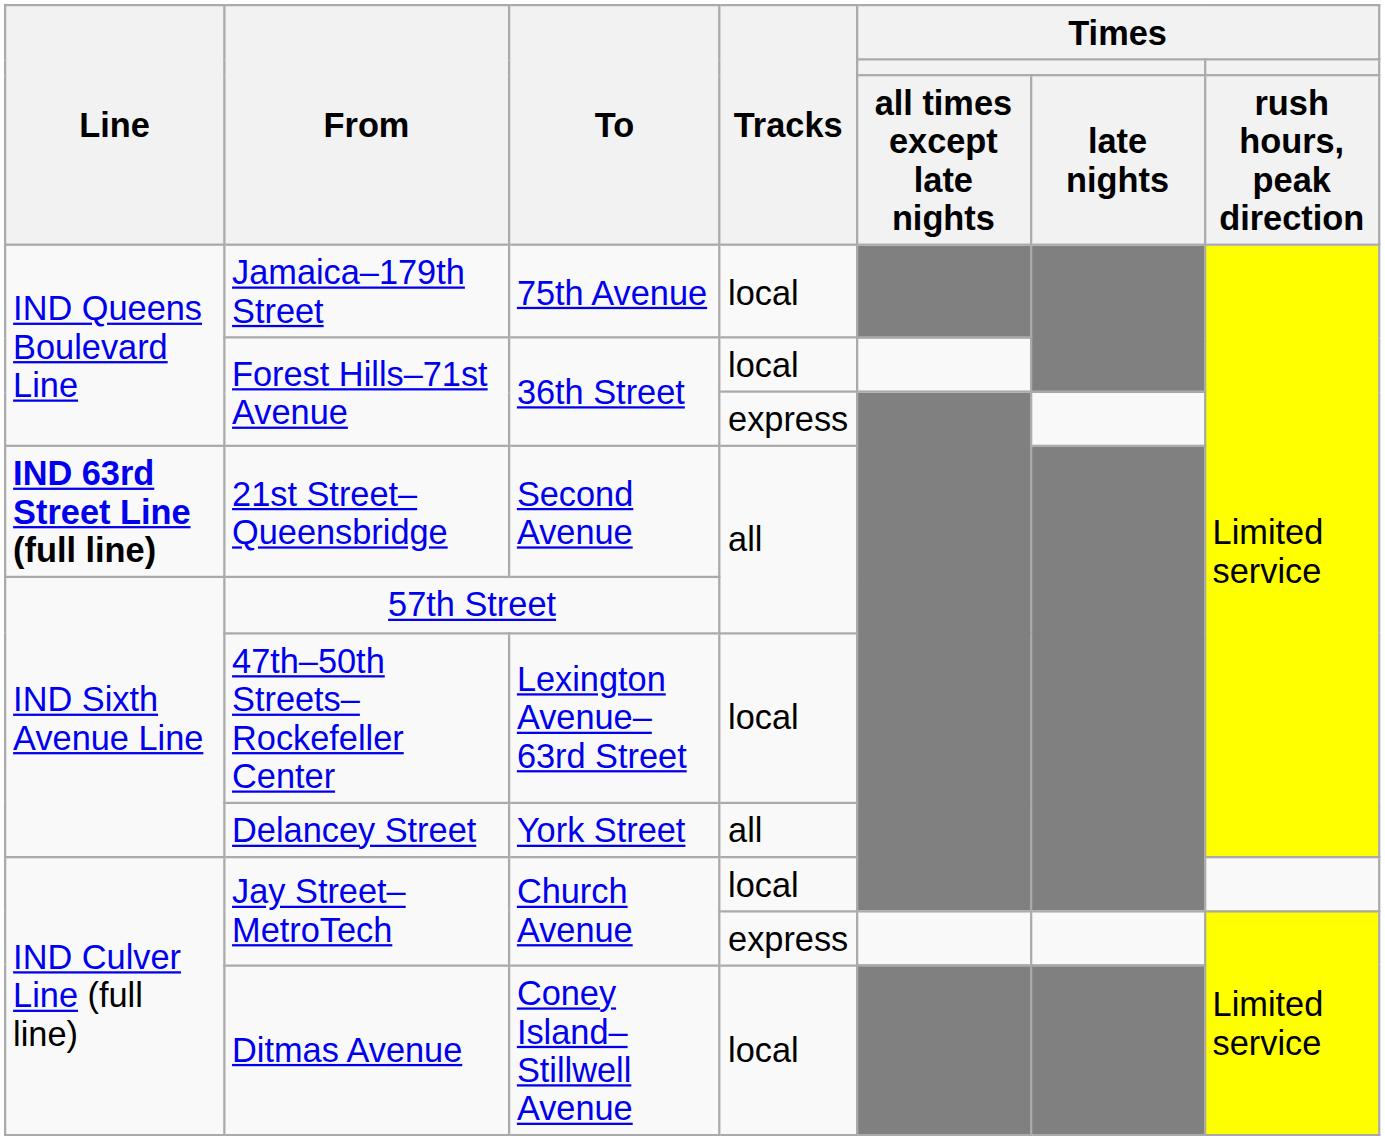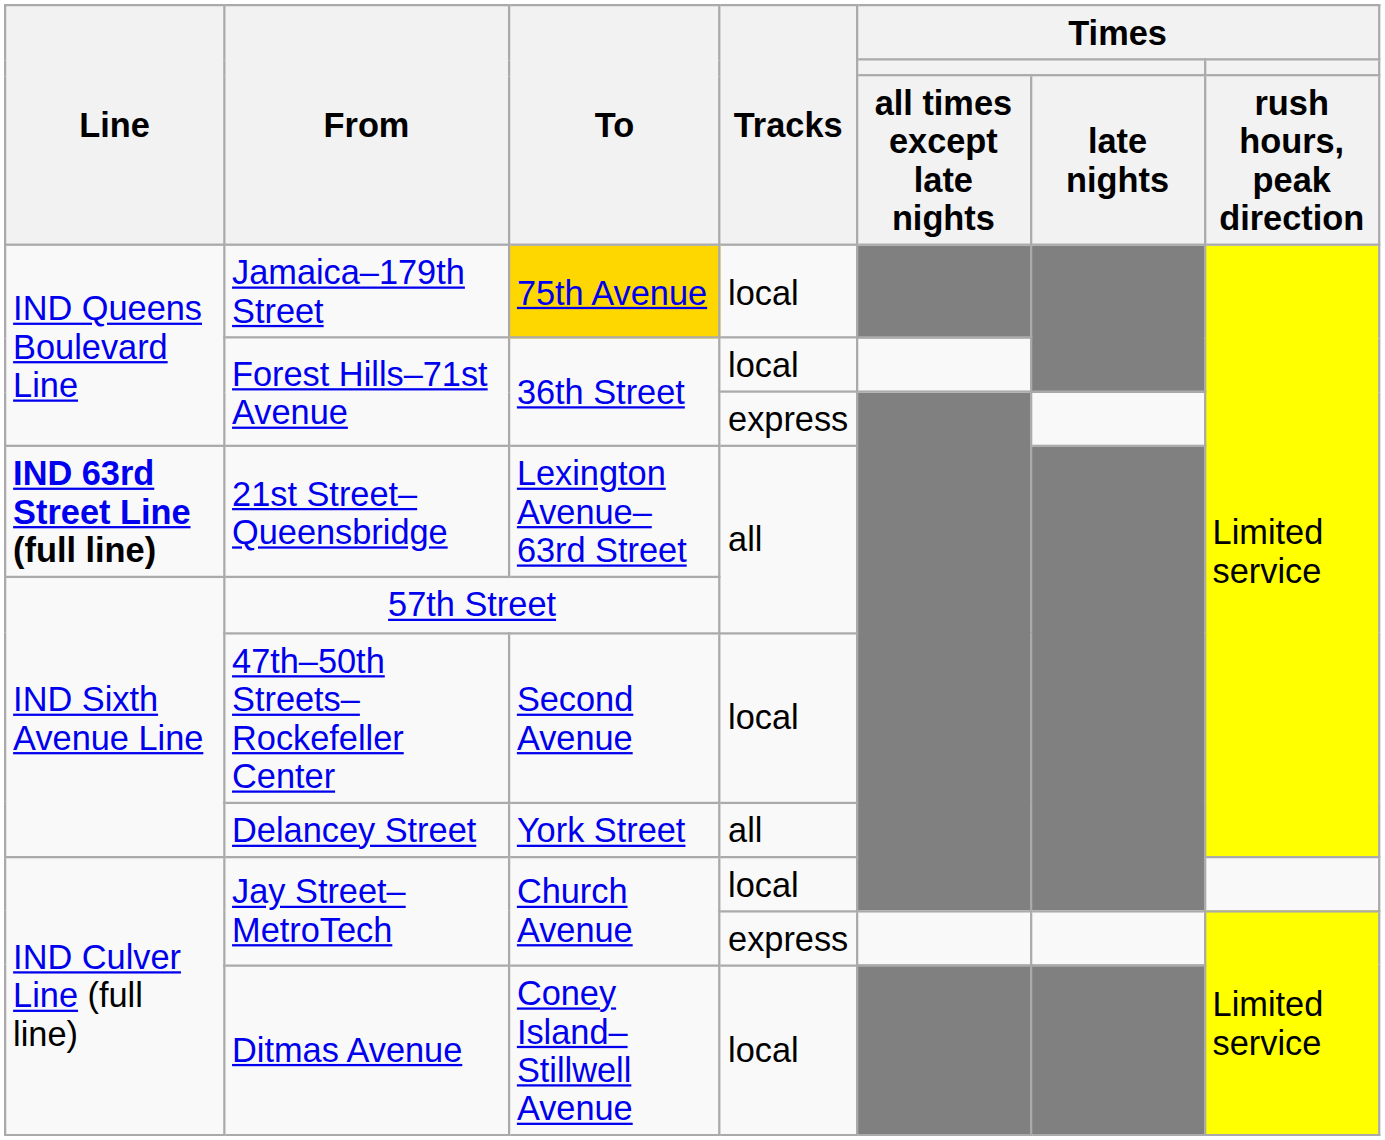Jamaica–179th Street | To: no background -> gold background
21st Street–Queensbridge | To: Second Avenue -> Lexington Avenue–63rd Street
47th–50th Streets–Rockefeller Center | To: Lexington Avenue–63rd Street -> Second Avenue
